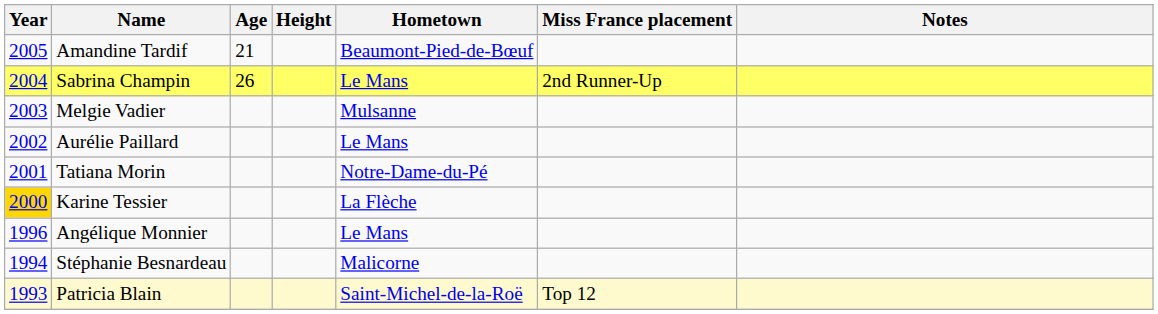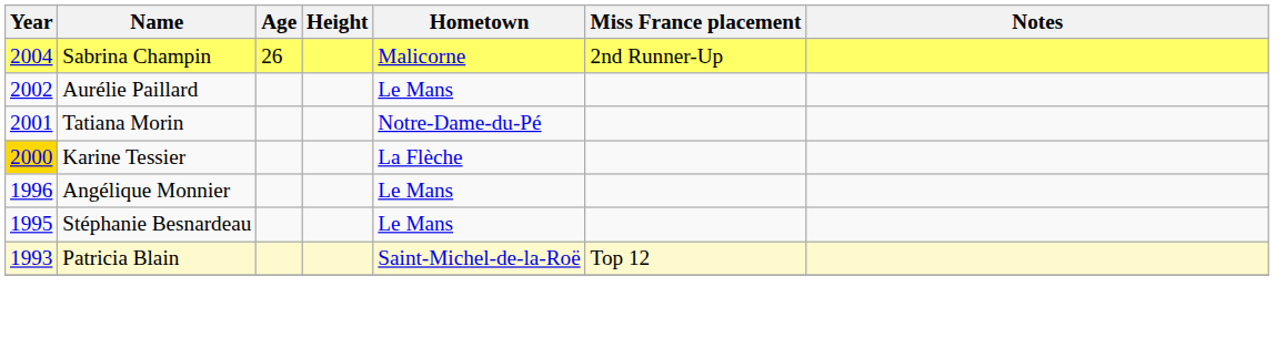- row: 2005 | Amandine Tardif | 21 | Beaumont-Pied-de-Bœuf
Sabrina Champin | Hometown: Le Mans -> Malicorne
- row: 2003 | Melgie Vadier | Mulsanne
Stéphanie Besnardeau | Year: 1994 -> 1995
Stéphanie Besnardeau | Hometown: Malicorne -> Le Mans
